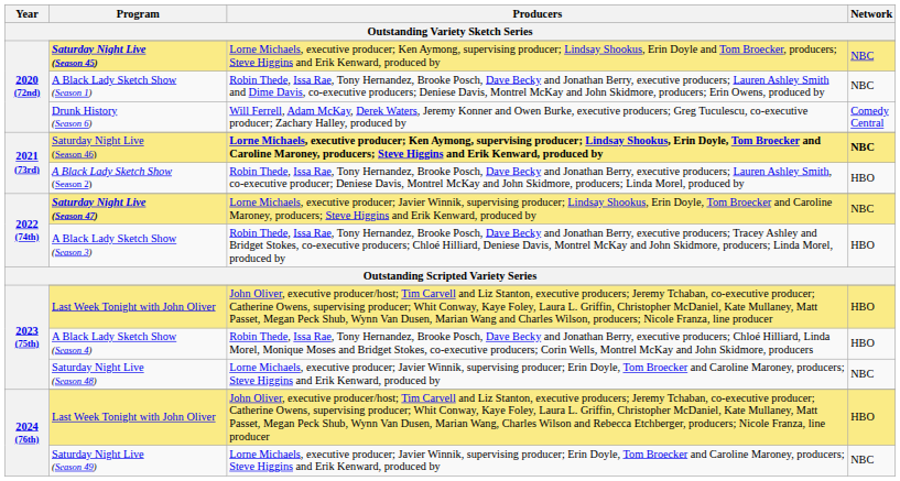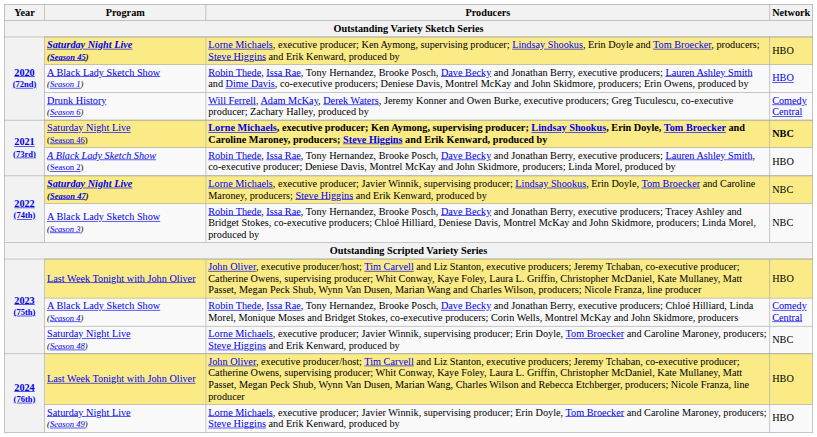Saturday Night Live (Season 45) | Network: NBC -> HBO
A Black Lady Sketch Show (Season 1) | Network: NBC -> HBO
A Black Lady Sketch Show (Season 3) | Network: HBO -> NBC
A Black Lady Sketch Show (Season 4) | Network: HBO -> Comedy Central
Saturday Night Live (Season 49) | Network: NBC -> HBO
